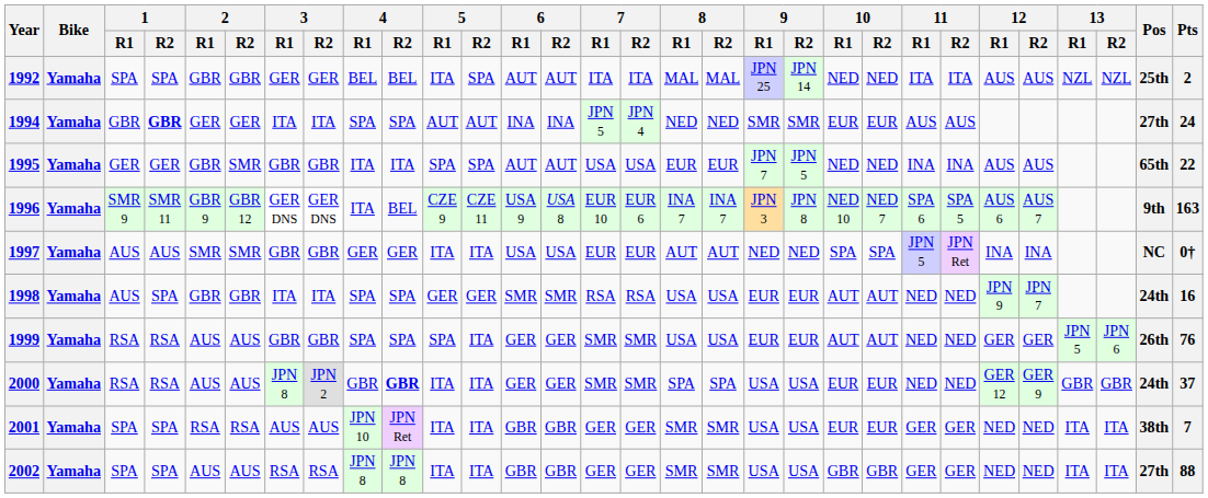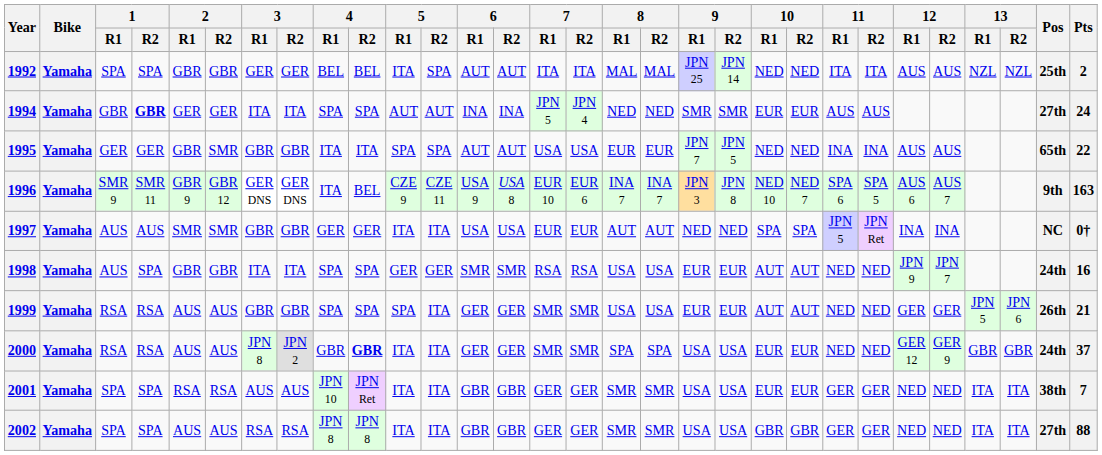1999 | Pts: 76 -> 21
